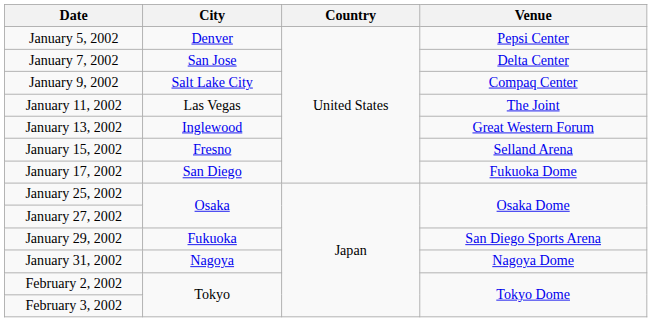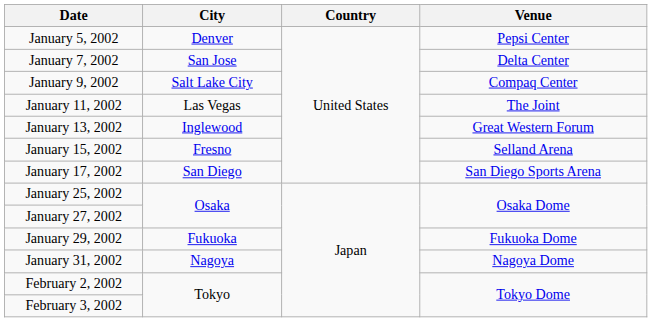January 17, 2002 | Venue: Fukuoka Dome -> San Diego Sports Arena
January 29, 2002 | Venue: San Diego Sports Arena -> Fukuoka Dome
